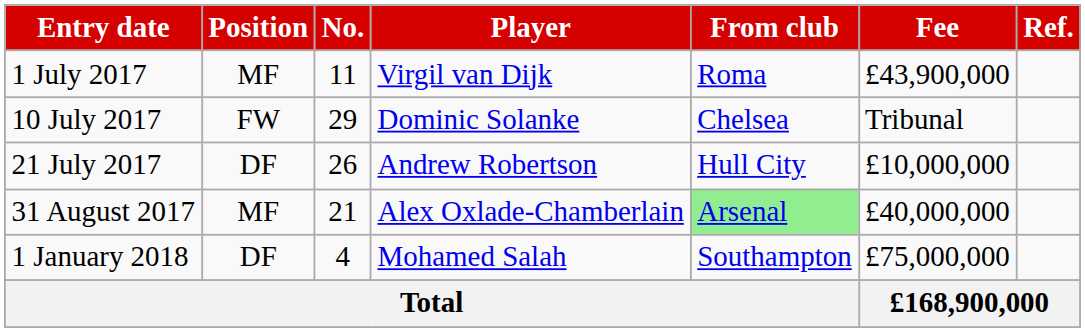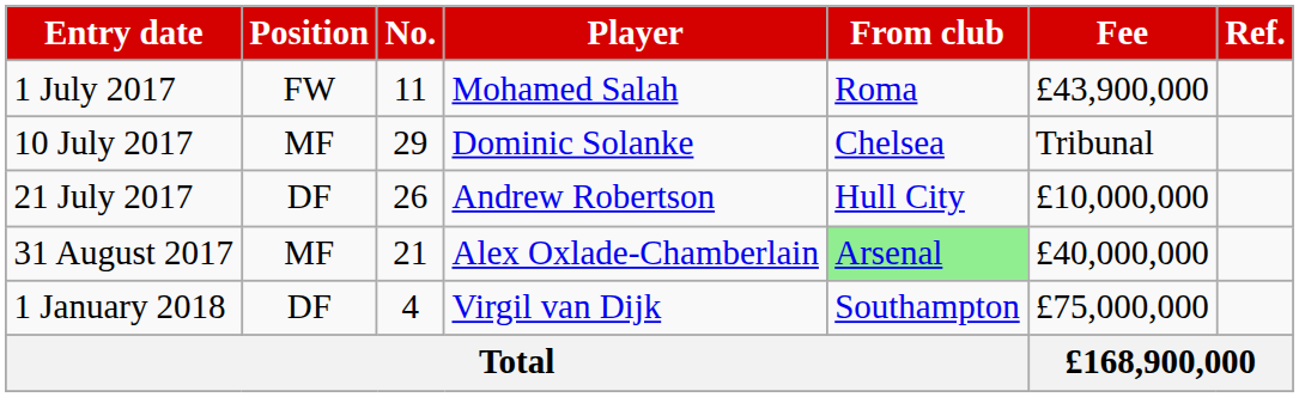1 July 2017 | Position: MF -> FW
1 July 2017 | Player: Virgil van Dijk -> Mohamed Salah
10 July 2017 | Position: FW -> MF
1 January 2018 | Player: Mohamed Salah -> Virgil van Dijk
